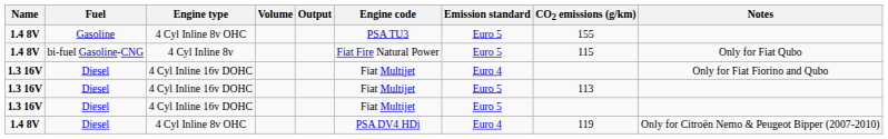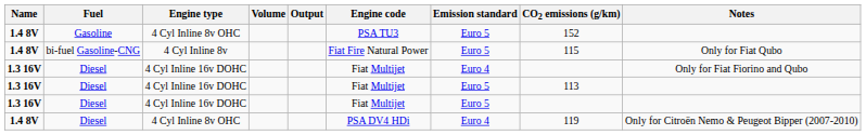Gasoline | CO2 emissions (g/km): 155 -> 152
